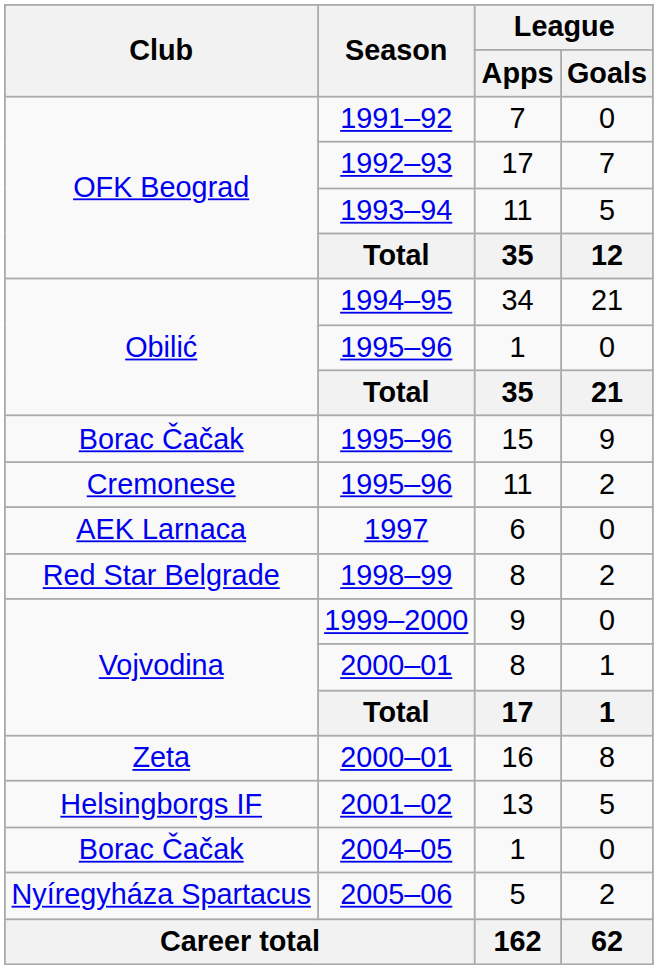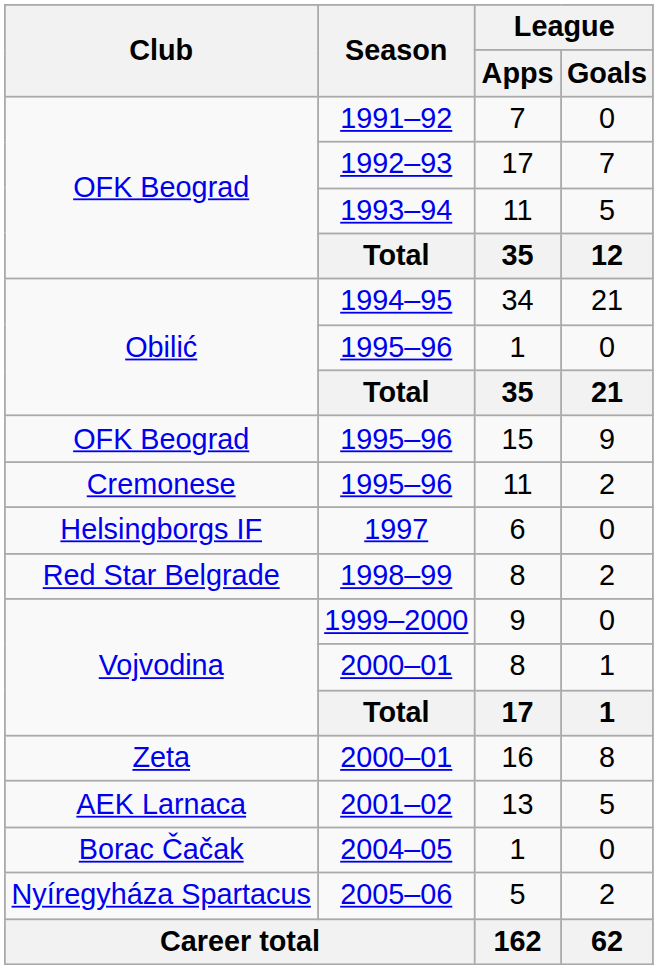1995–96 / 15 | Club: Borac Čačak -> OFK Beograd
1997 | Club: AEK Larnaca -> Helsingborgs IF
2001–02 | Club: Helsingborgs IF -> AEK Larnaca
